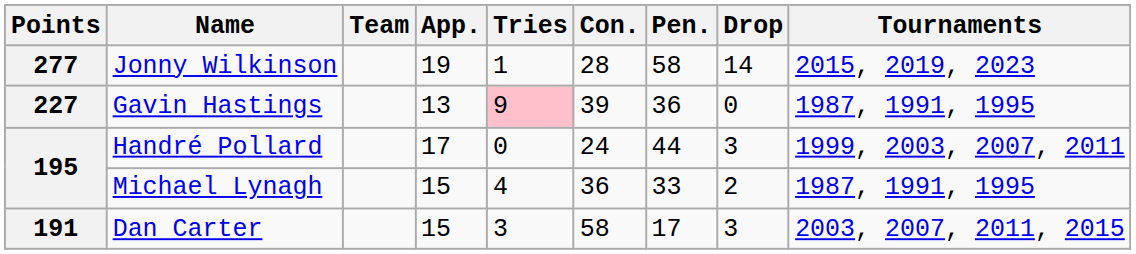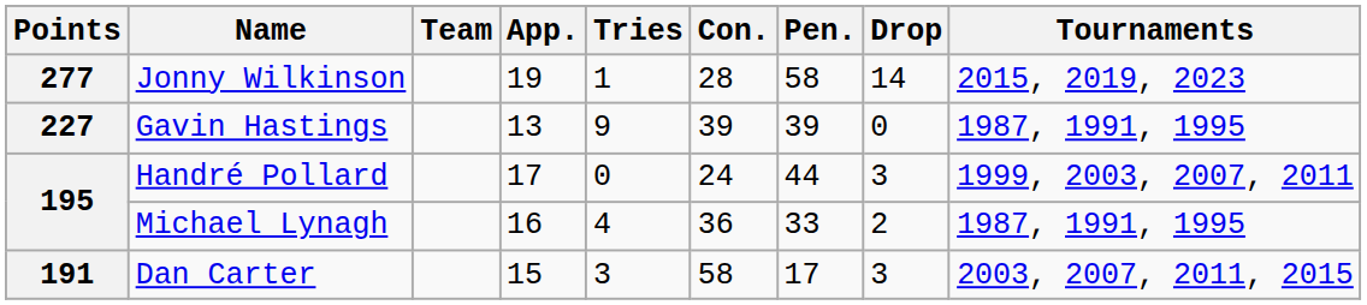Gavin Hastings | Tries: pink background -> no background
Gavin Hastings | Pen.: 36 -> 39
Michael Lynagh | App.: 15 -> 16
